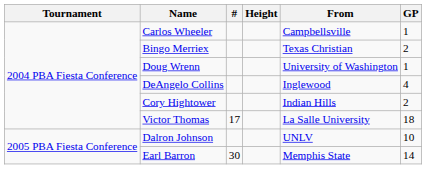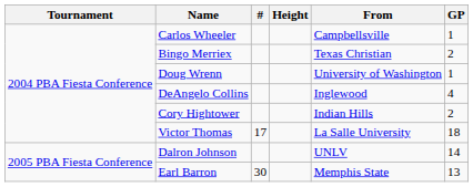Dalron Johnson | GP: 10 -> 14
Earl Barron | GP: 14 -> 13
